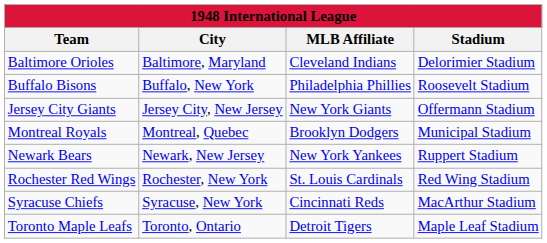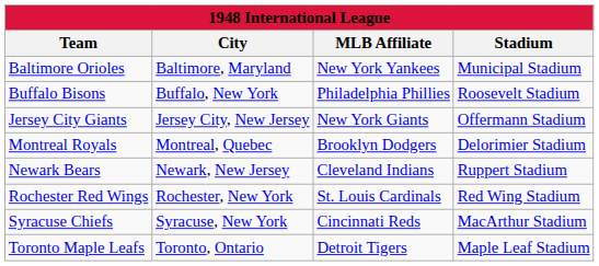Baltimore Orioles | MLB Affiliate: Cleveland Indians -> New York Yankees
Baltimore Orioles | Stadium: Delorimier Stadium -> Municipal Stadium
Montreal Royals | Stadium: Municipal Stadium -> Delorimier Stadium
Newark Bears | MLB Affiliate: New York Yankees -> Cleveland Indians
